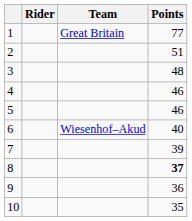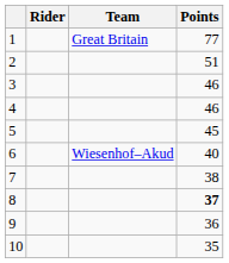3 | Points: 48 -> 46
5 | Points: 46 -> 45
7 | Points: 39 -> 38
